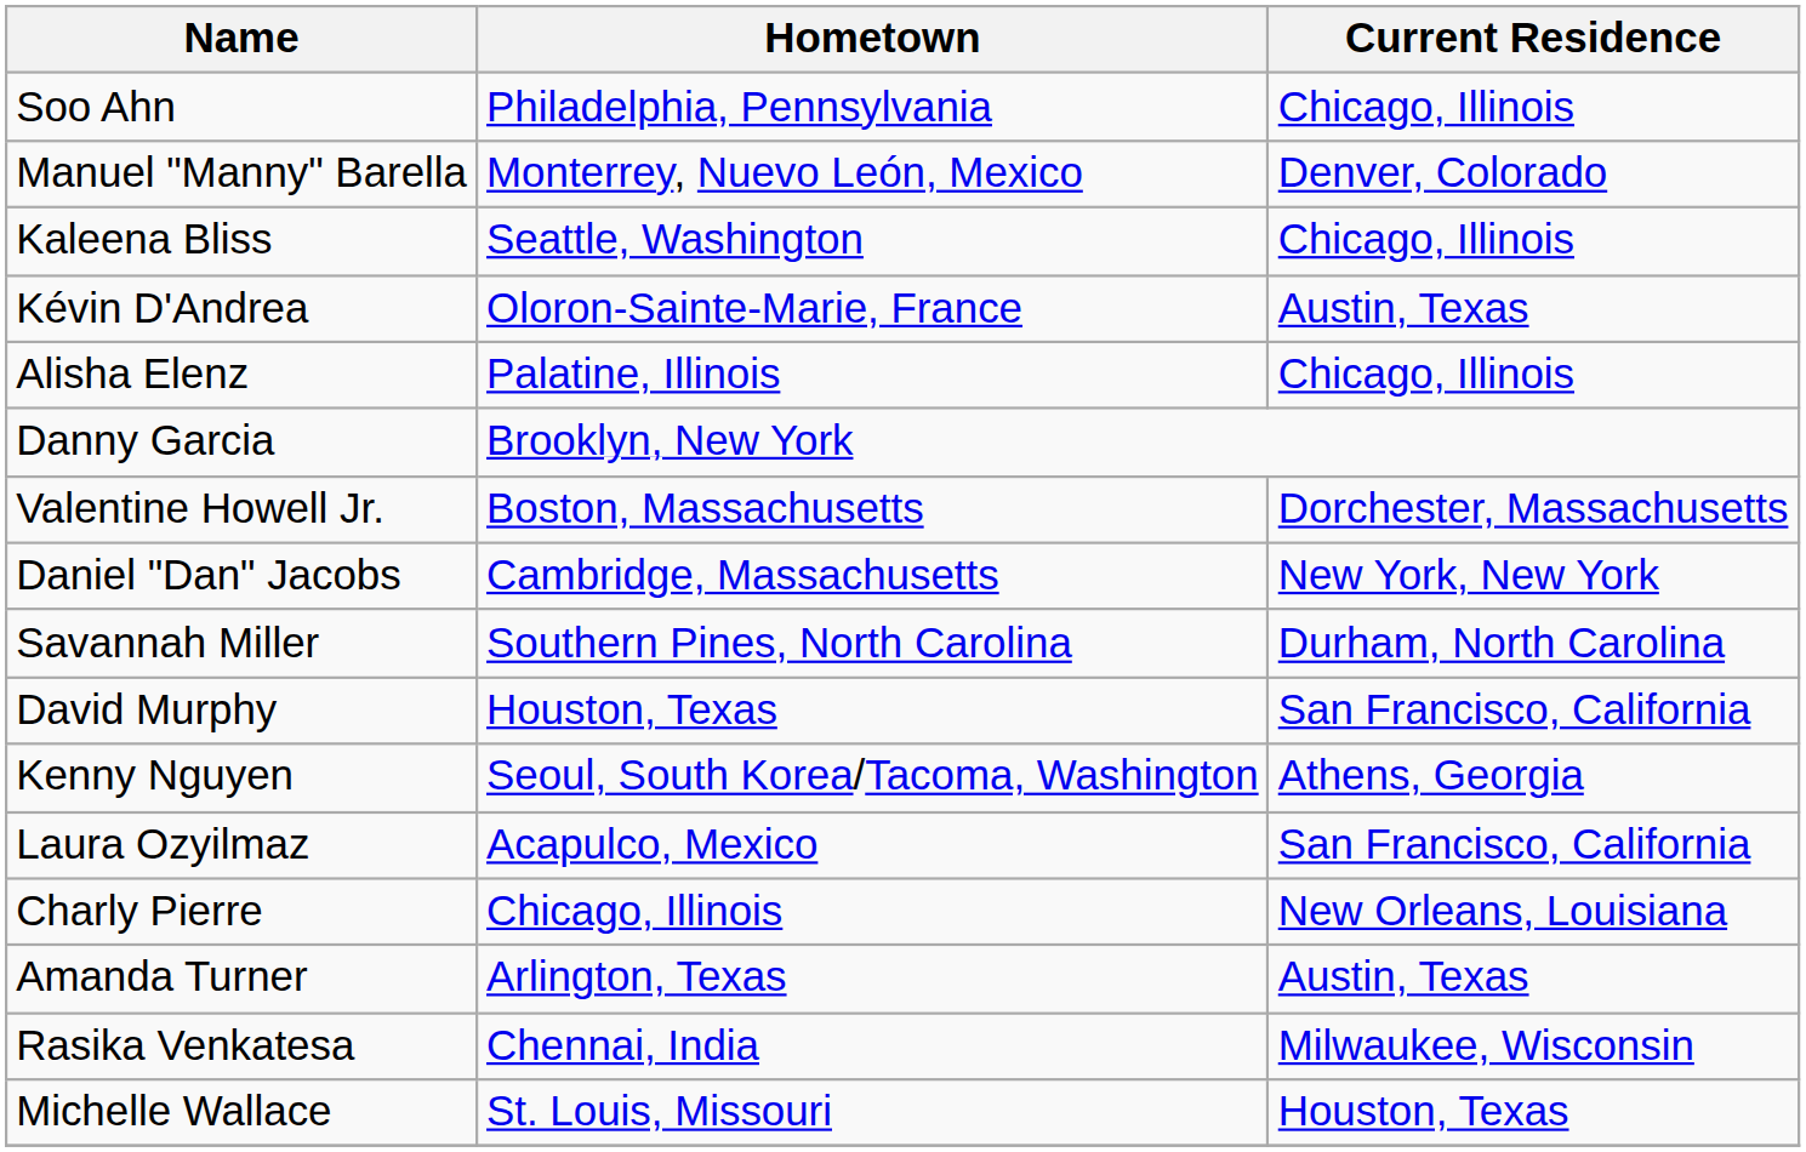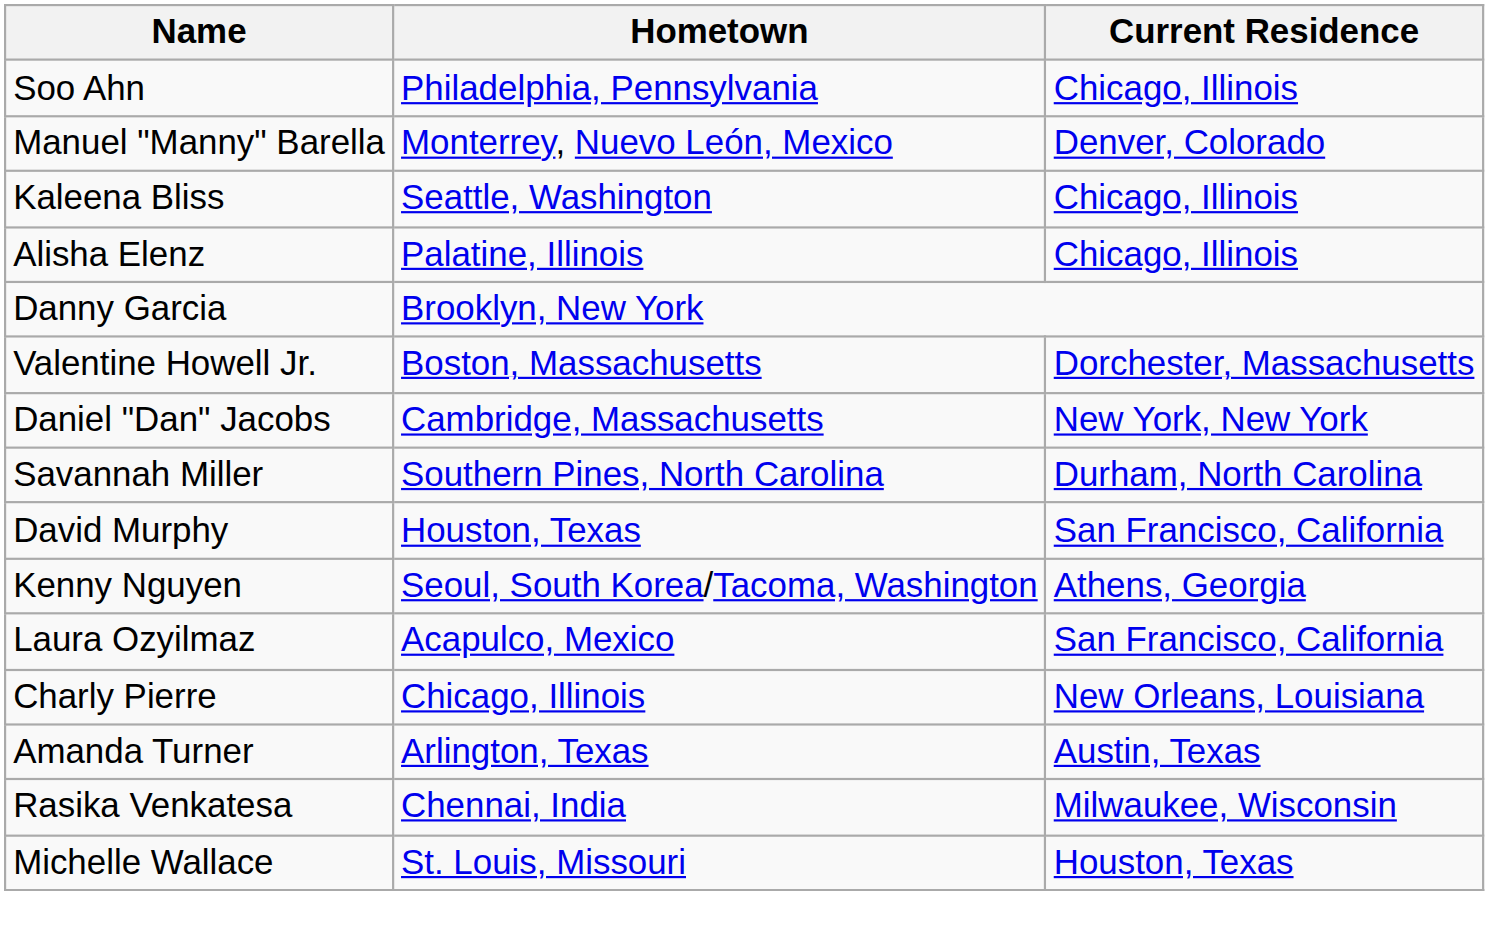- row: Kévin D'Andrea | Oloron-Sainte-Marie, France | Austin, Texas
